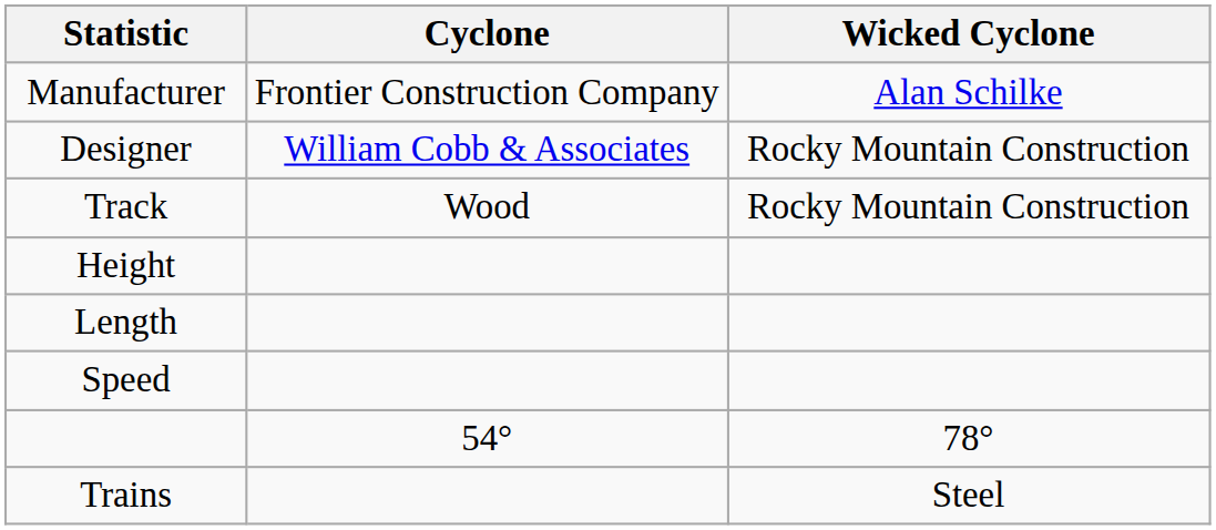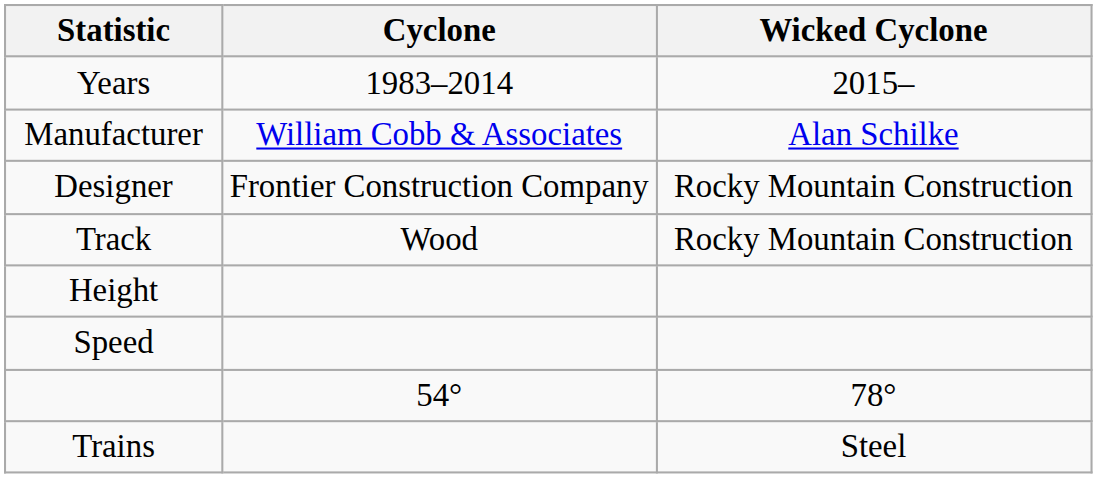+ row: Years | 1983–2014 | 2015–
Manufacturer | Cyclone: Frontier Construction Company -> William Cobb & Associates
Designer | Cyclone: William Cobb & Associates -> Frontier Construction Company
- row: Length
